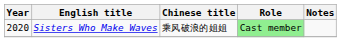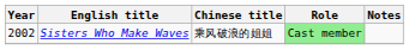Sisters Who Make Waves | Year: 2020 -> 2002
